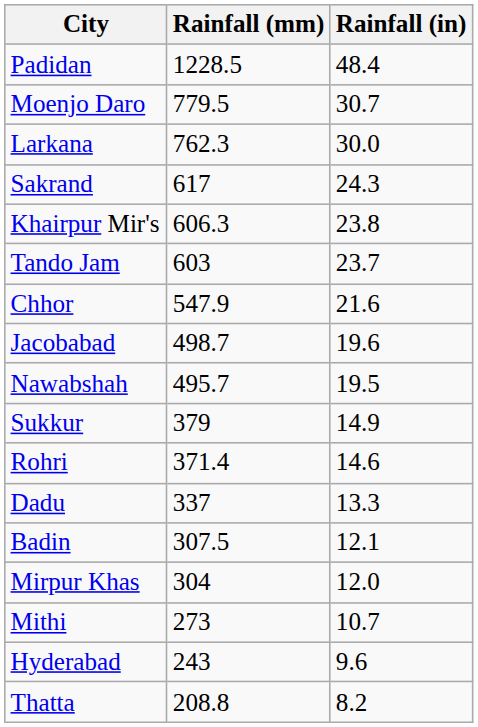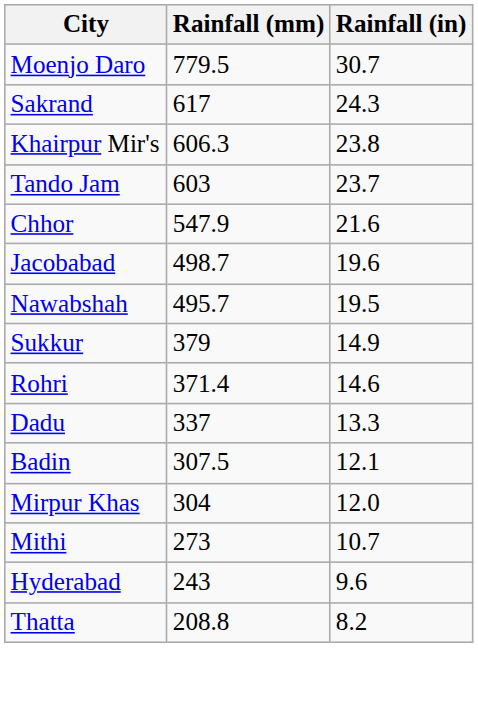- row: Padidan | 1228.5 | 48.4
- row: Larkana | 762.3 | 30.0
